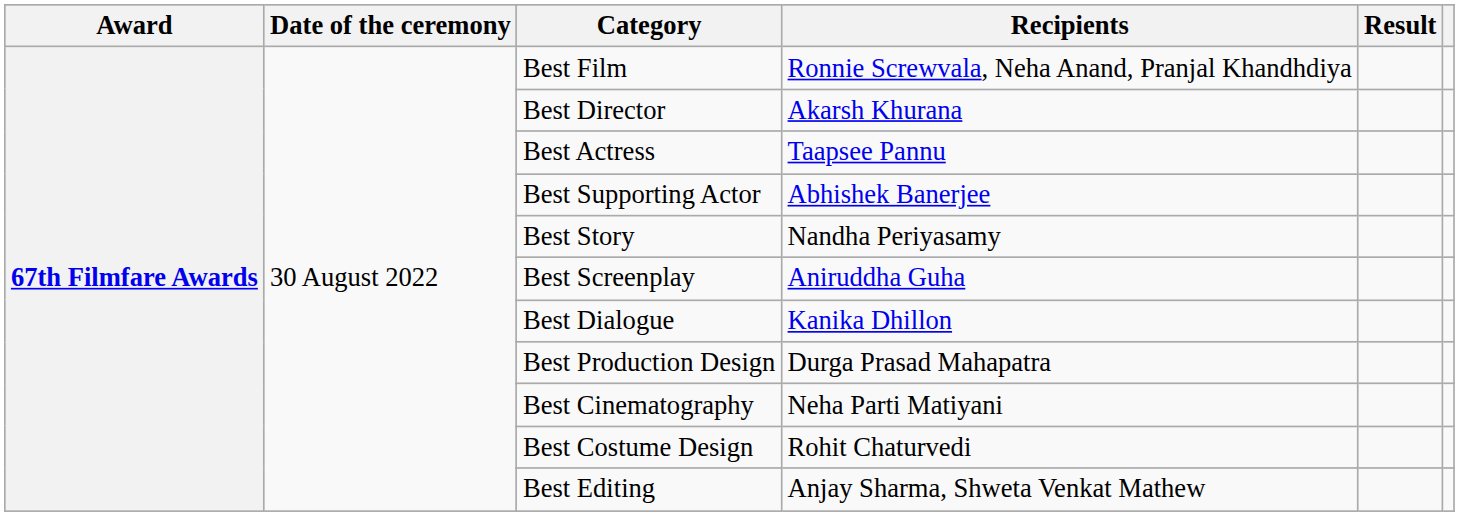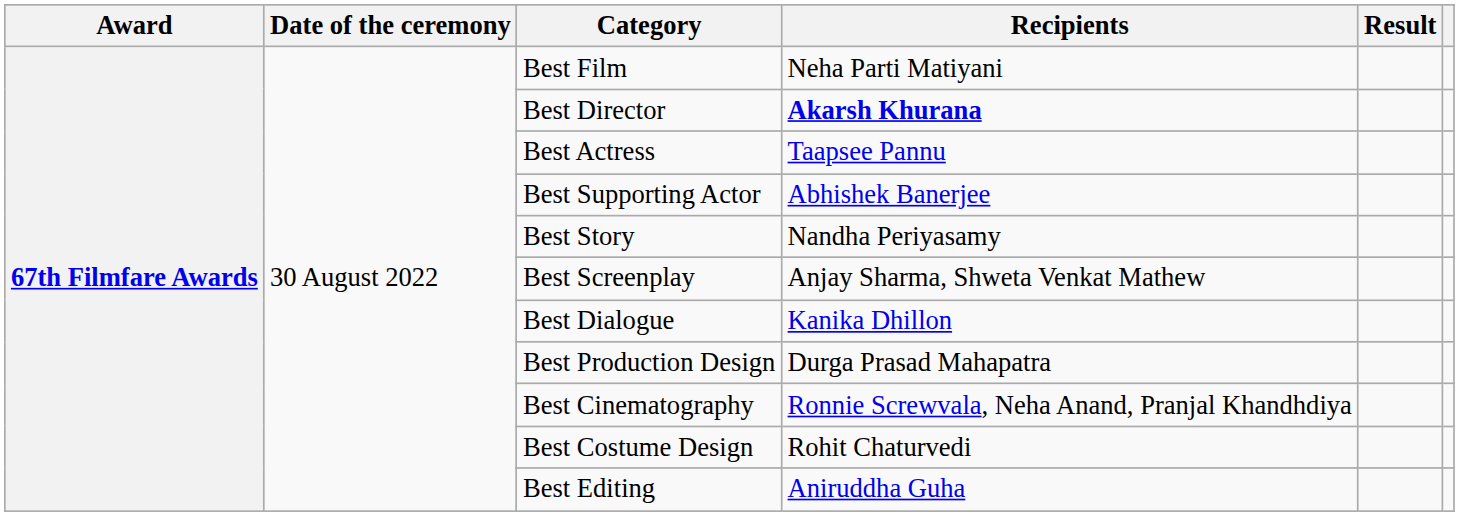Best Film | Recipients: Ronnie Screwvala, Neha Anand, Pranjal Khandhdiya -> Neha Parti Matiyani
Best Director | Recipients: normal -> bold
Best Screenplay | Recipients: Aniruddha Guha -> Anjay Sharma, Shweta Venkat Mathew
Best Cinematography | Recipients: Neha Parti Matiyani -> Ronnie Screwvala, Neha Anand, Pranjal Khandhdiya
Best Editing | Recipients: Anjay Sharma, Shweta Venkat Mathew -> Aniruddha Guha
